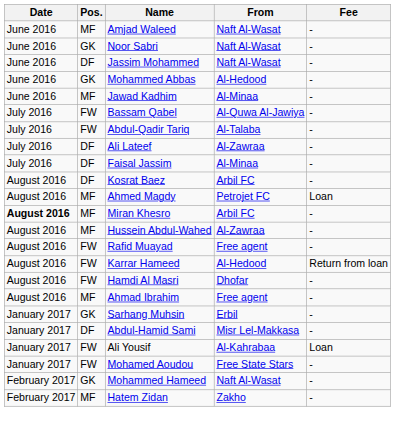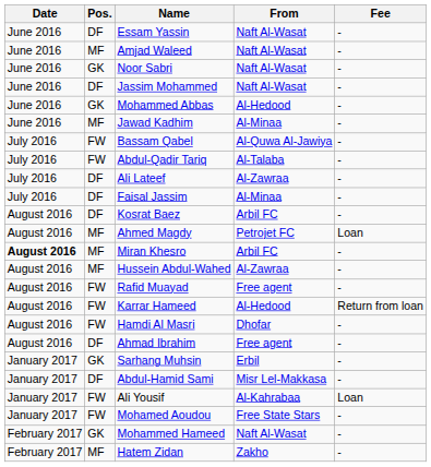+ row: June 2016 | DF | Essam Yassin | Naft Al-Wasat | -
Ahmad Ibrahim | Pos.: MF -> DF
